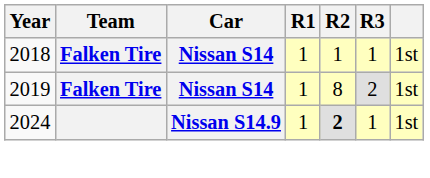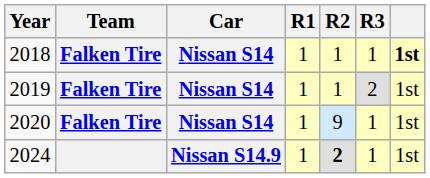2018 | column 7: normal -> bold
2019 | R2: 8 -> 1
+ row: 2020 | Falken Tire | Nissan S14 | 1 | 9 | 1 | 1st
